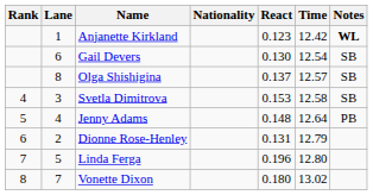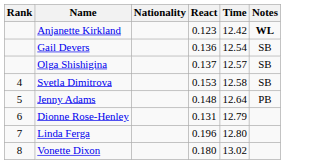- column: Lane | 1 | 6 | 8 | 3 | 4 | 2 | 5 | 7
Gail Devers | React: 0.130 -> 0.136
